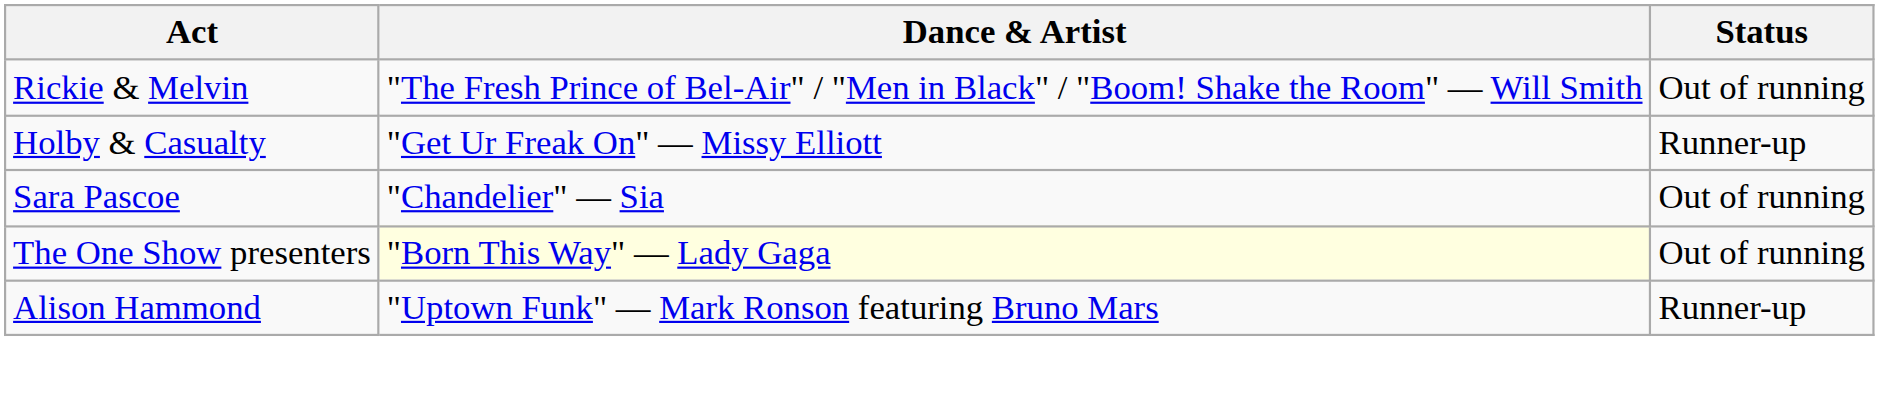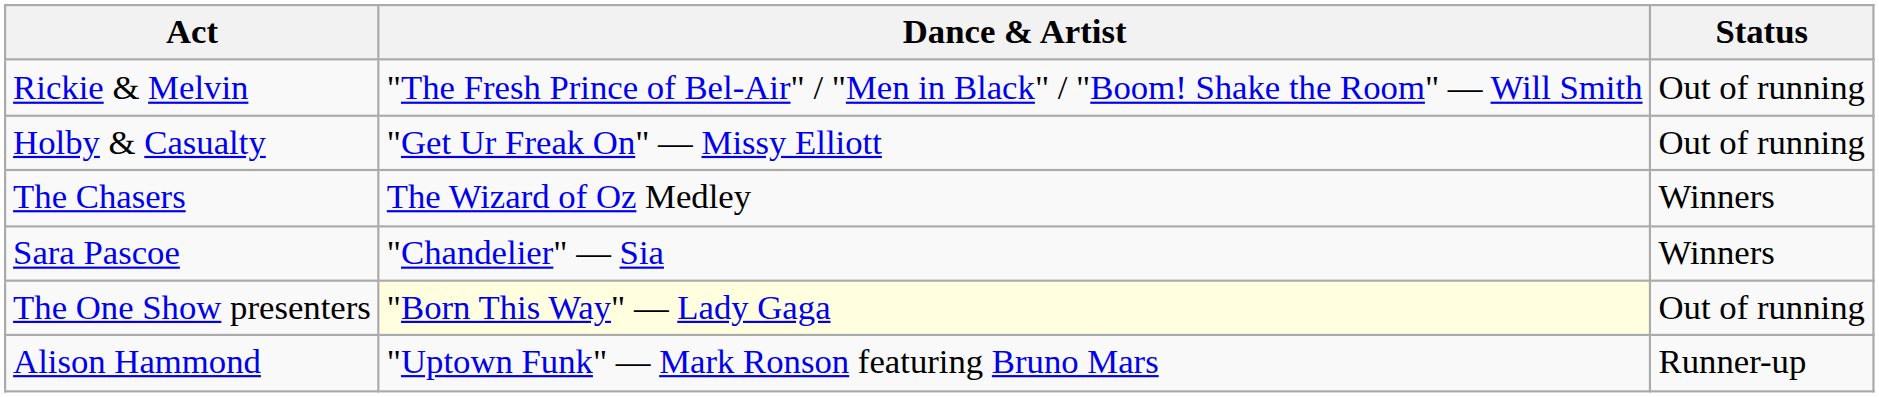Holby & Casualty | Status: Runner-up -> Out of running
+ row: The Chasers | The Wizard of Oz Medley | Winners
Sara Pascoe | Status: Out of running -> Winners
